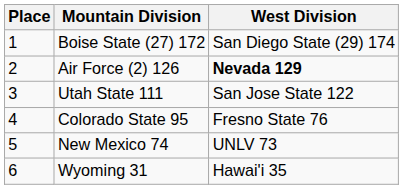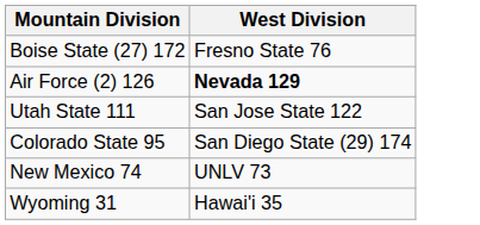- column: Place | 1 | 2 | 3 | 4 | 5 | 6
Boise State (27) 172 | West Division: San Diego State (29) 174 -> Fresno State 76
Colorado State 95 | West Division: Fresno State 76 -> San Diego State (29) 174
